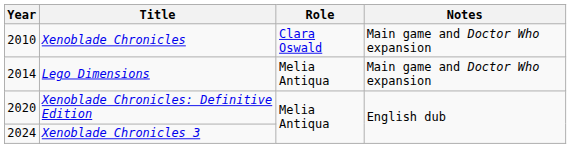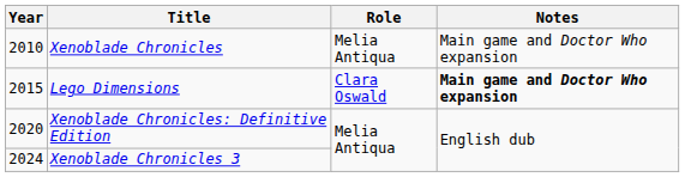Xenoblade Chronicles | Role: Clara Oswald -> Melia Antiqua
Lego Dimensions | Year: 2014 -> 2015
Lego Dimensions | Role: Melia Antiqua -> Clara Oswald
Lego Dimensions | Notes: normal -> bold
